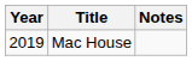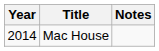Mac House | Year: 2019 -> 2014
